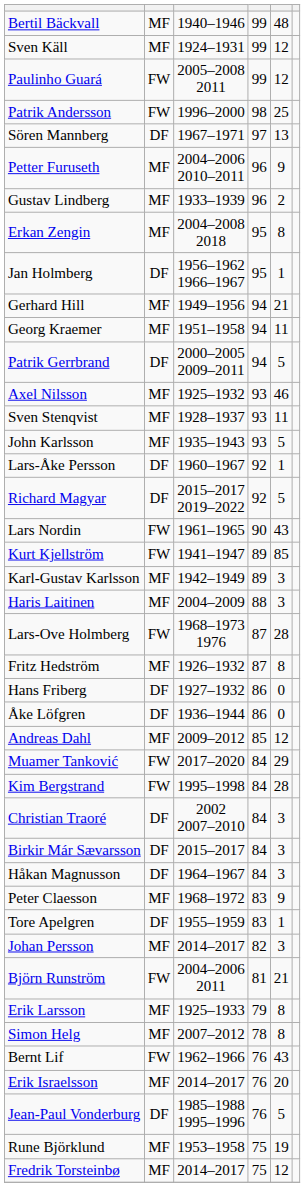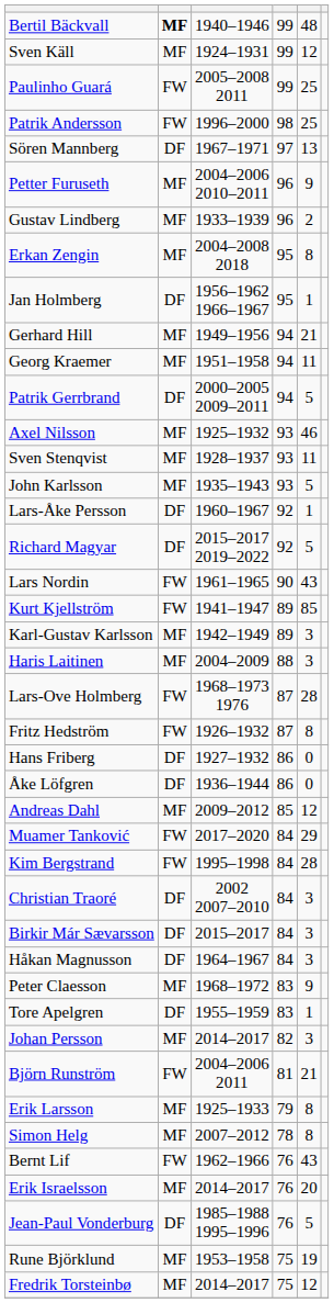Bertil Bäckvall | column 2: normal -> bold
Paulinho Guará | column 5: 12 -> 25
Fritz Hedström | column 2: MF -> FW
